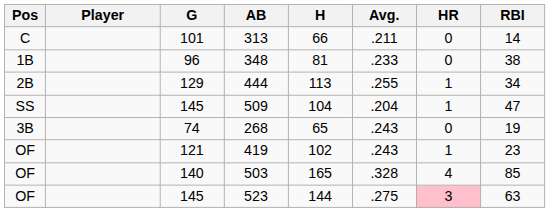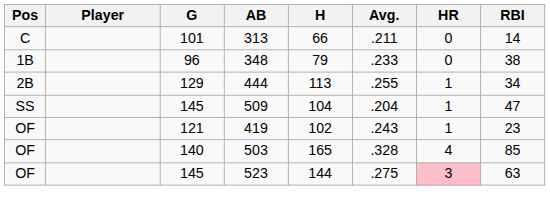348 | H: 81 -> 79
- row: 3B | 74 | 268 | 65 | .243 | 0 | 19
